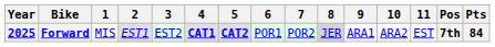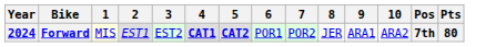- column: 11 | EST
Forward | Year: 2025 -> 2024
Forward | 8: lightgrey background -> no background
Forward | Pts: 84 -> 80
